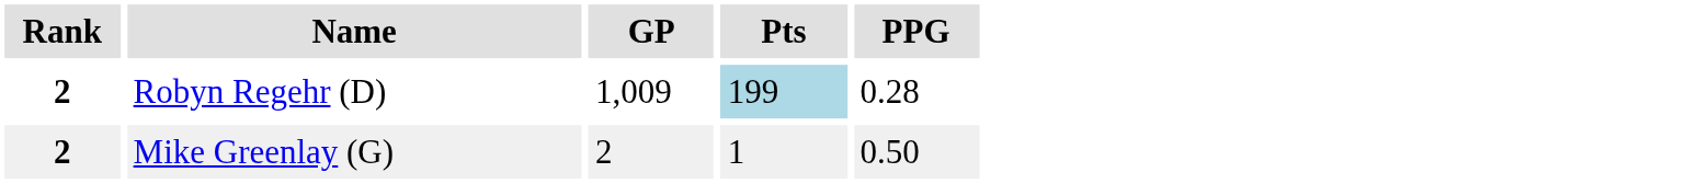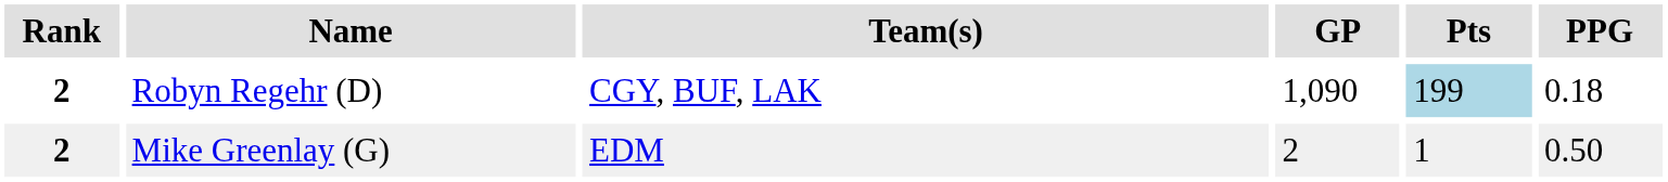+ column: Team(s) | CGY, BUF, LAK | EDM
Robyn Regehr (D) | GP: 1,009 -> 1,090
Robyn Regehr (D) | PPG: 0.28 -> 0.18
